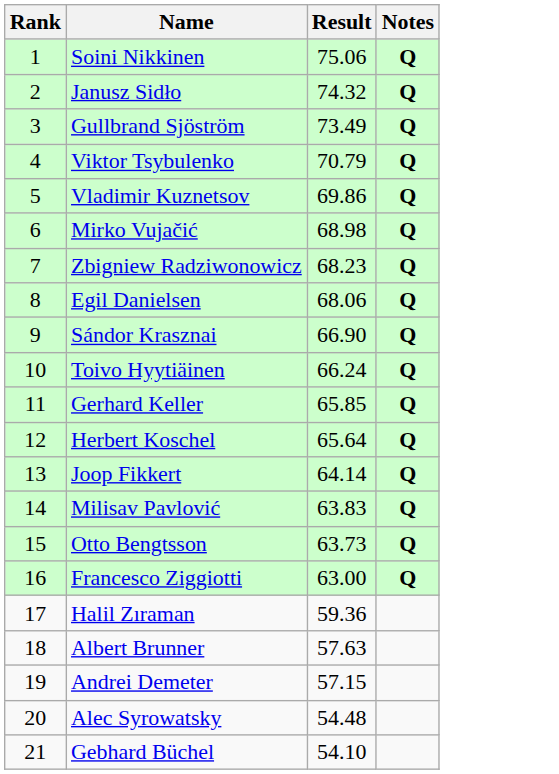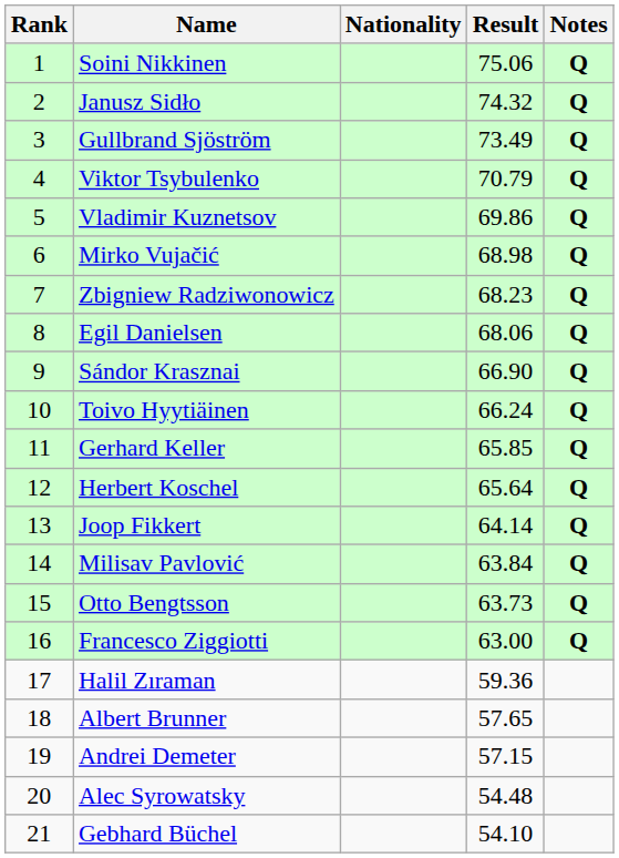+ column: Nationality
Milisav Pavlović | Result: 63.83 -> 63.84
Albert Brunner | Result: 57.63 -> 57.65
